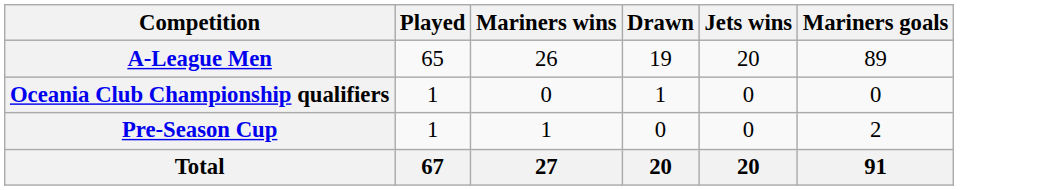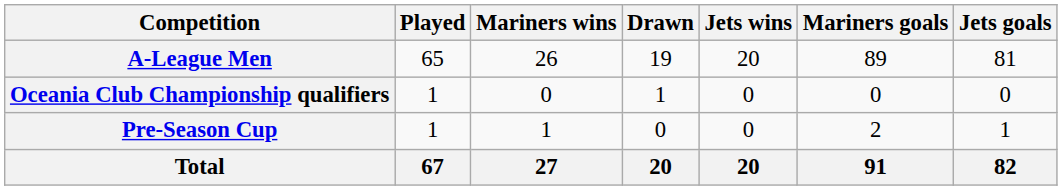+ column: Jets goals | 81 | 0 | 1 | 82
